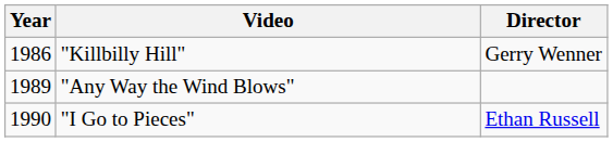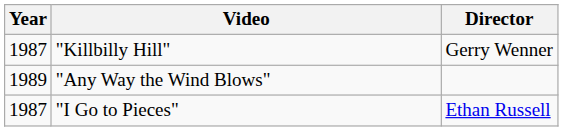"Killbilly Hill" | Year: 1986 -> 1987
"I Go to Pieces" | Year: 1990 -> 1987
